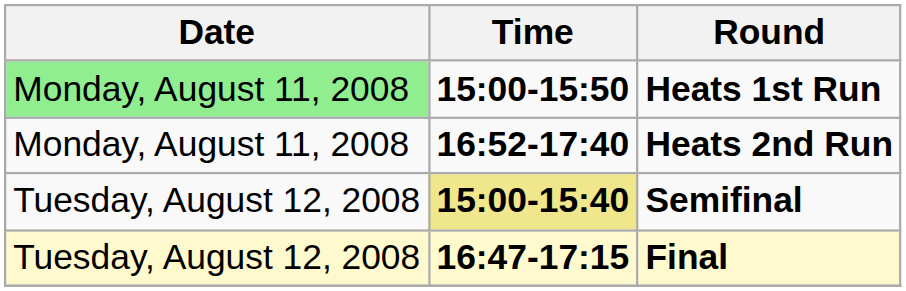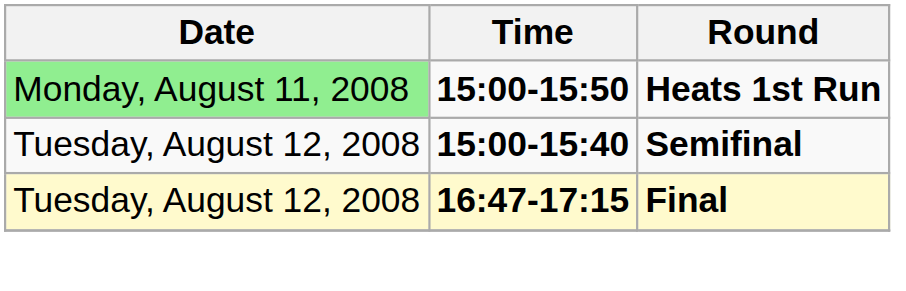- row: Monday, August 11, 2008 | 16:52-17:40 | Heats 2nd Run
Semifinal | Time: khaki background -> no background
